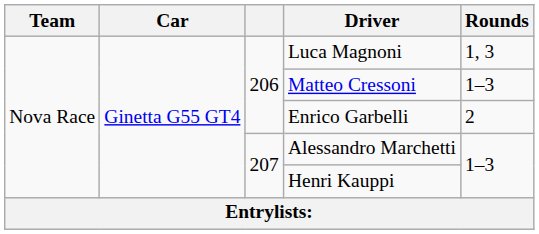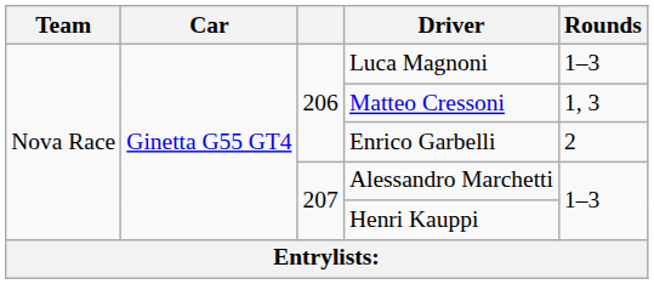Luca Magnoni | Rounds: 1, 3 -> 1–3
Matteo Cressoni | Rounds: 1–3 -> 1, 3
